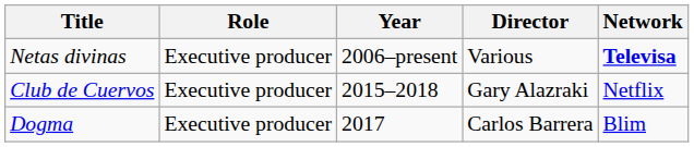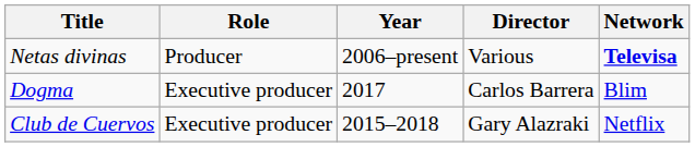Netas divinas | Role: Executive producer -> Producer
rows swapped: Club de Cuervos <-> Dogma
